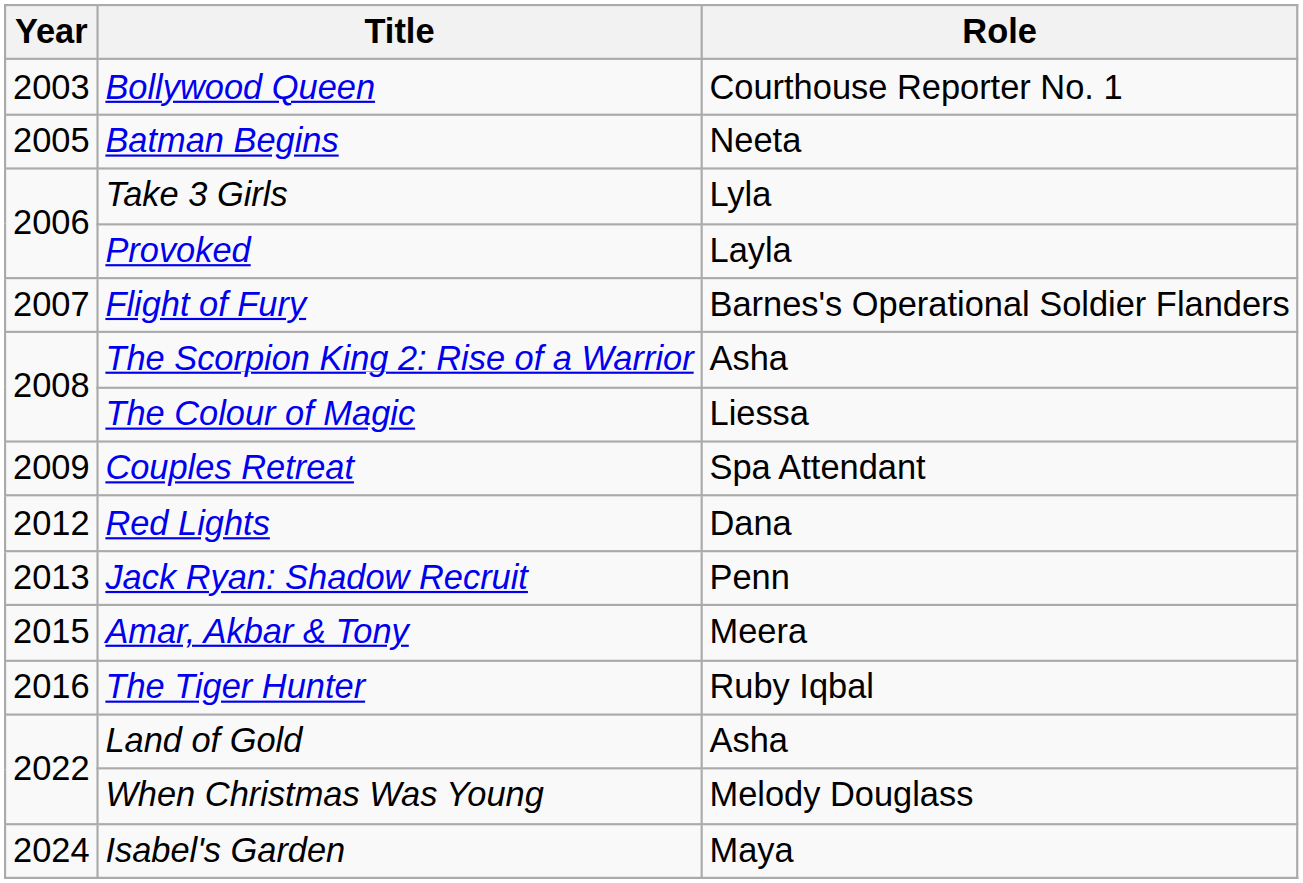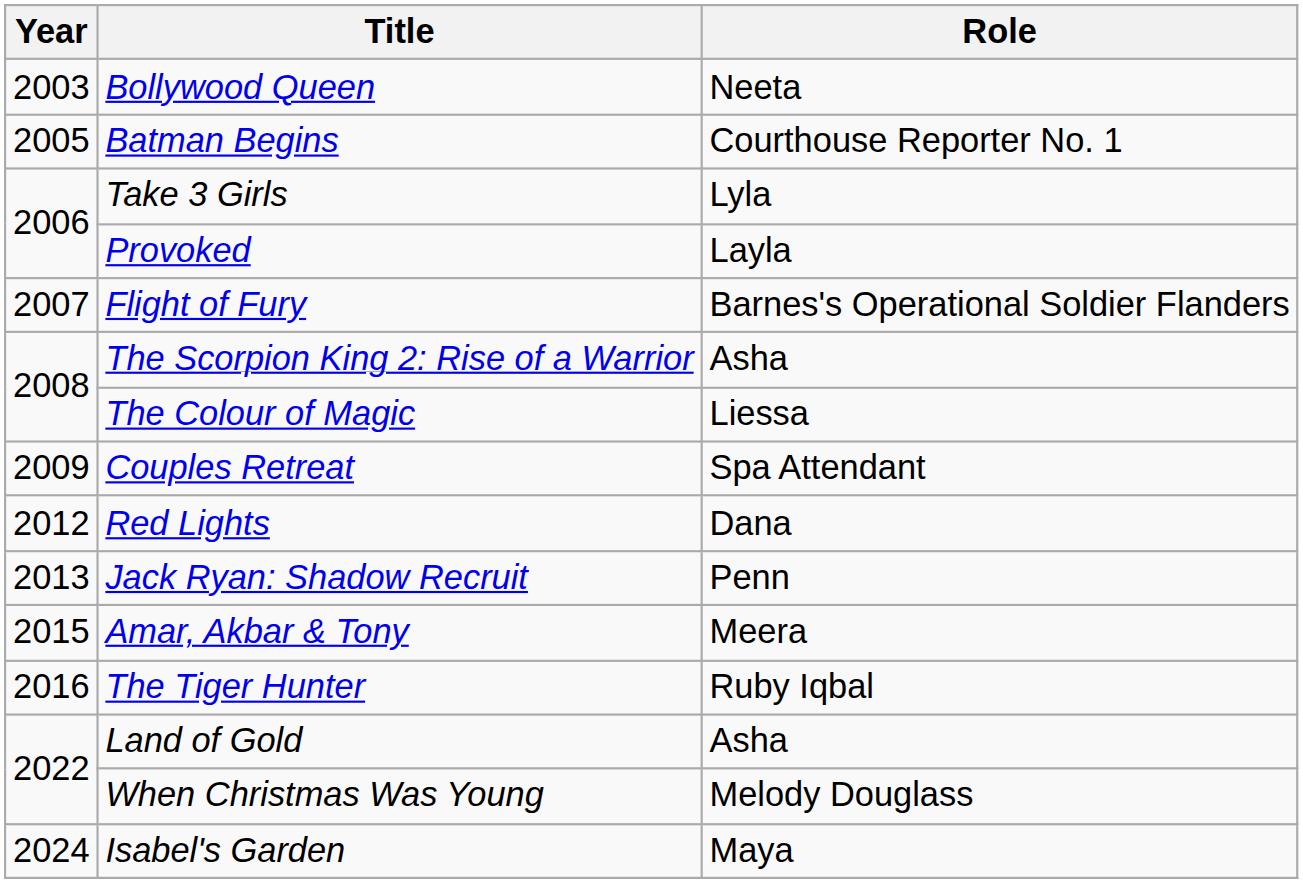Bollywood Queen | Role: Courthouse Reporter No. 1 -> Neeta
Batman Begins | Role: Neeta -> Courthouse Reporter No. 1
